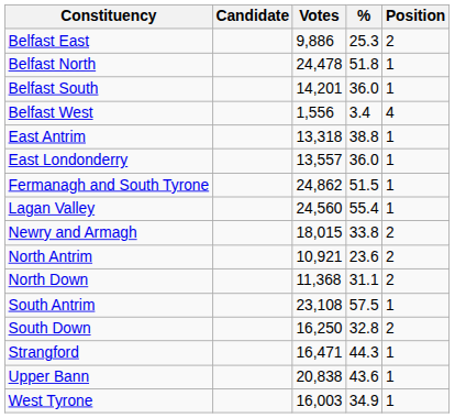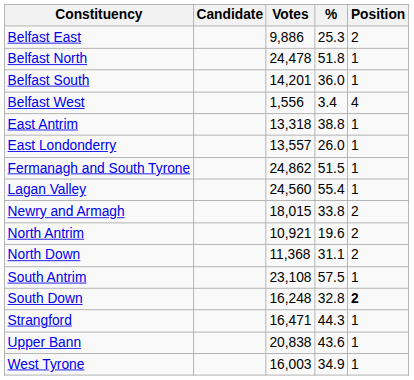East Londonderry | %: 36.0 -> 26.0
North Antrim | %: 23.6 -> 19.6
South Down | Votes: 16,250 -> 16,248
South Down | Position: normal -> bold
